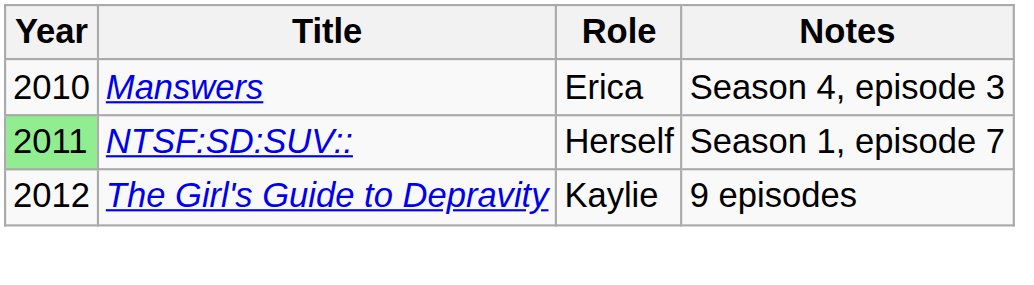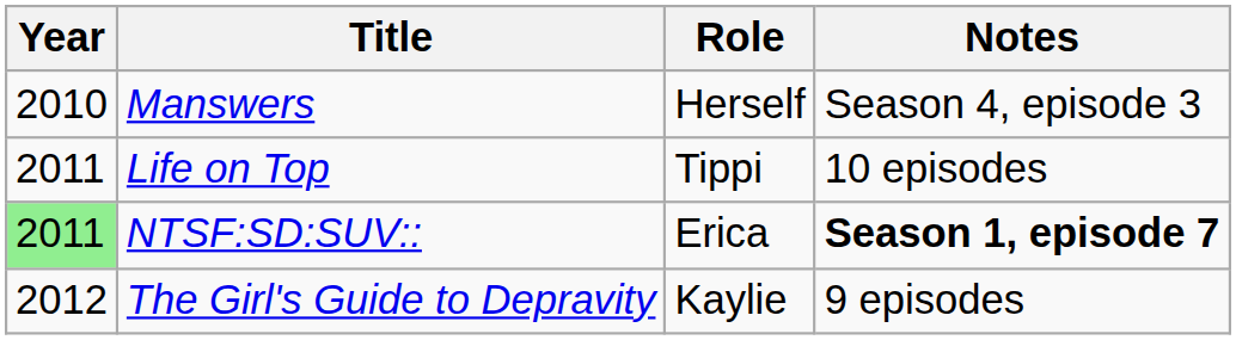Manswers | Role: Erica -> Herself
+ row: 2011 | Life on Top | Tippi | 10 episodes
NTSF:SD:SUV:: | Role: Herself -> Erica
NTSF:SD:SUV:: | Notes: normal -> bold
